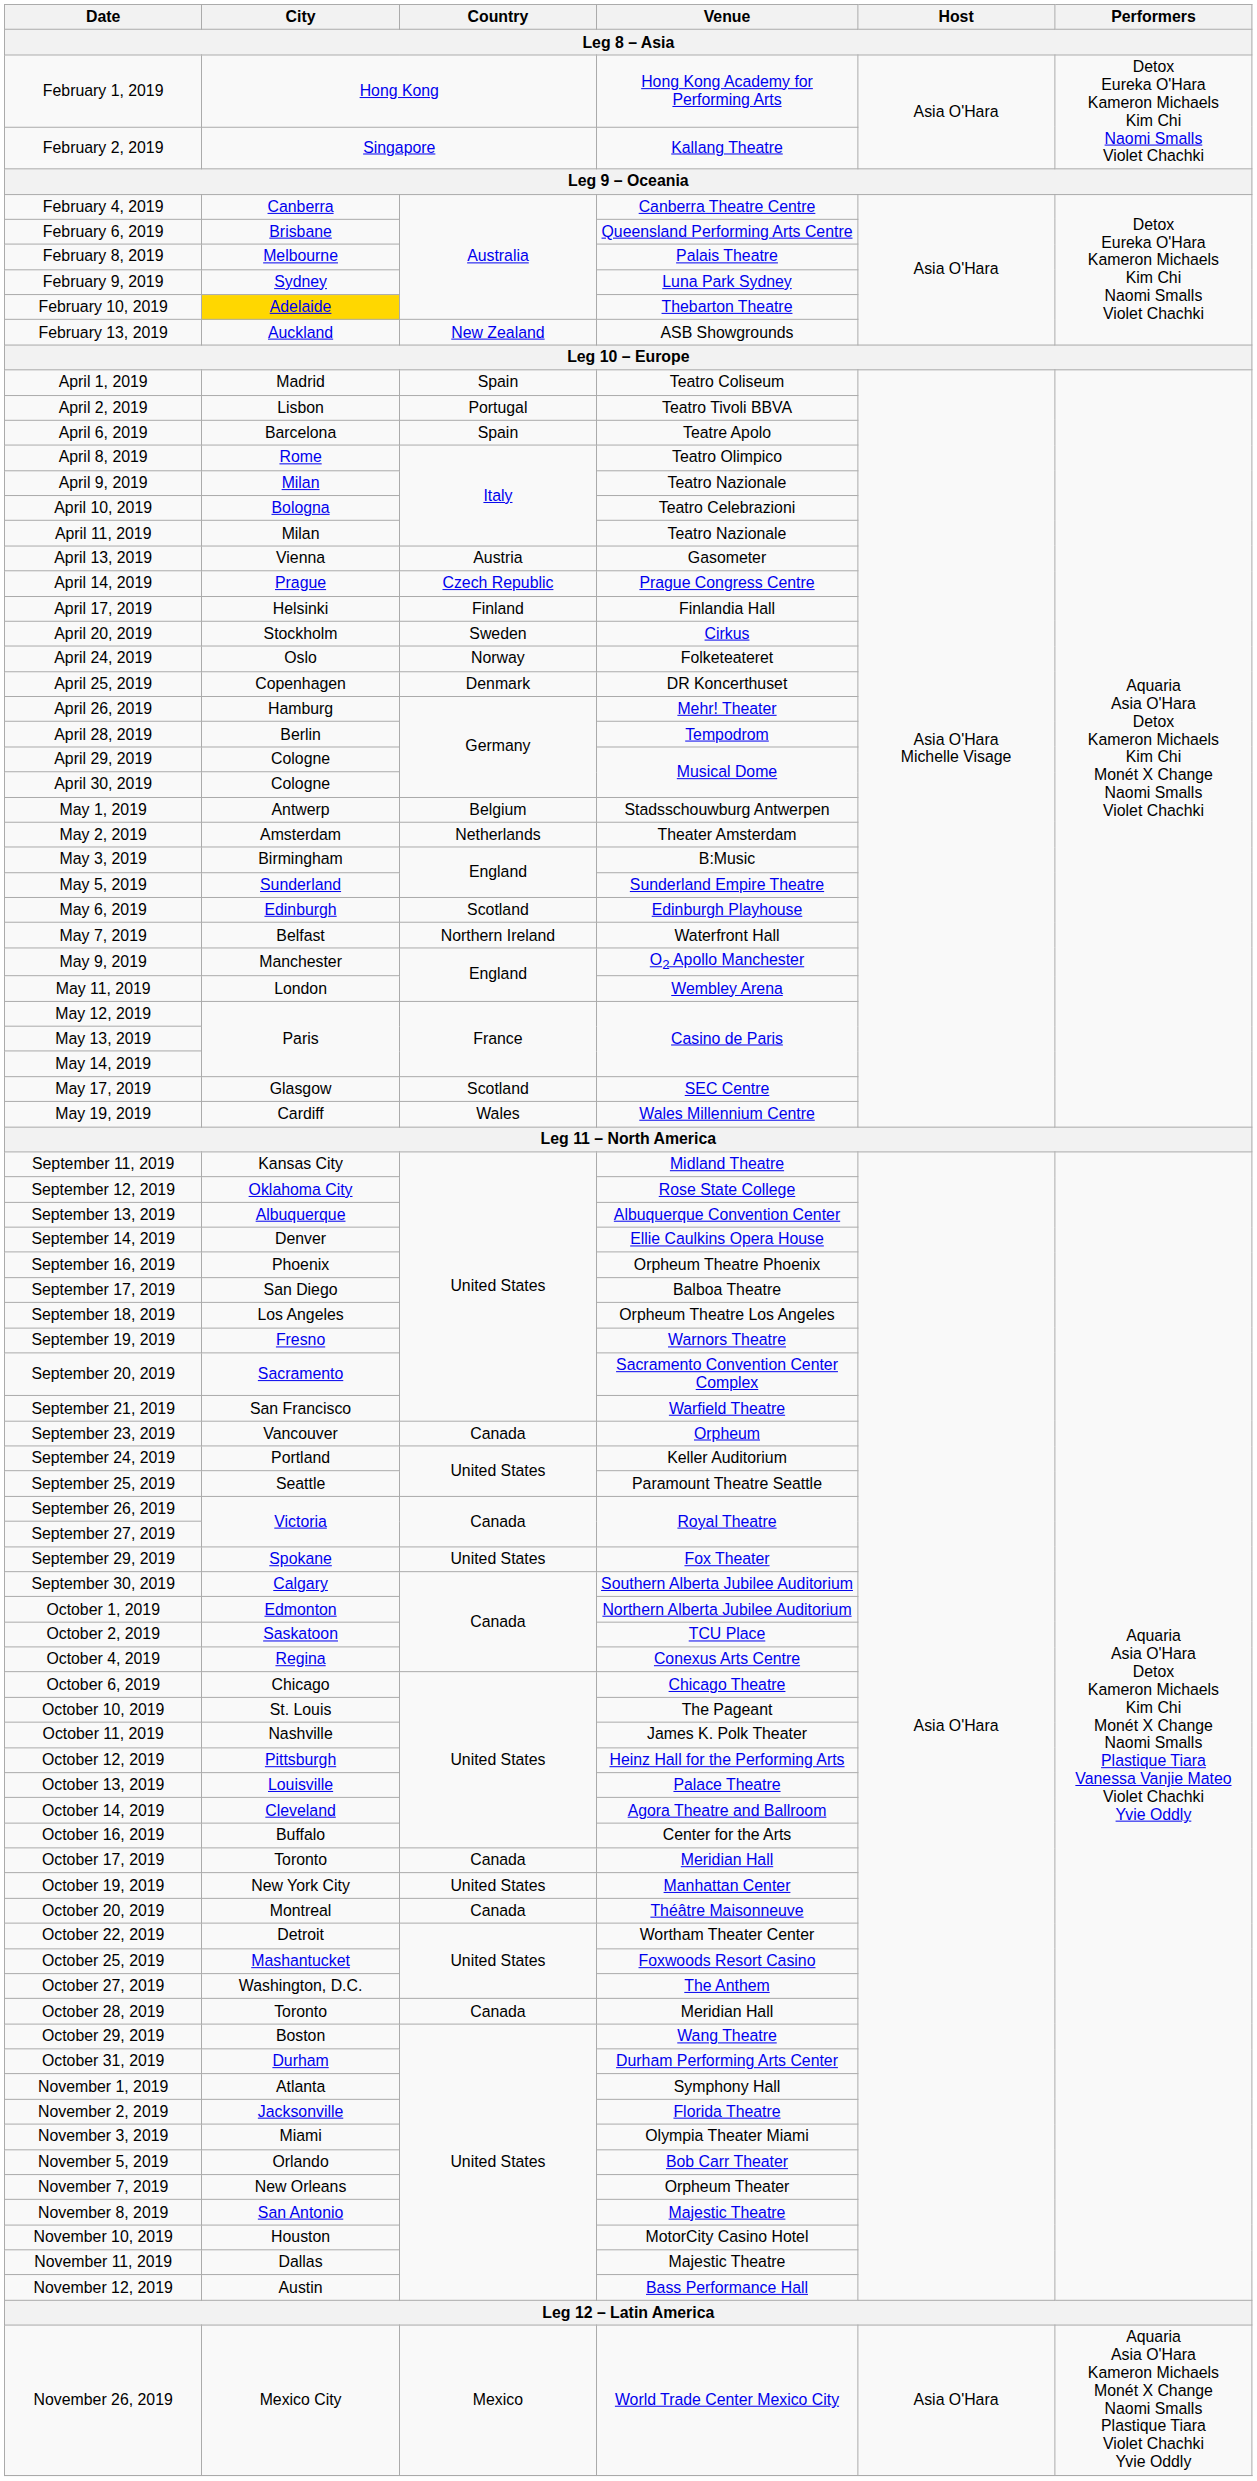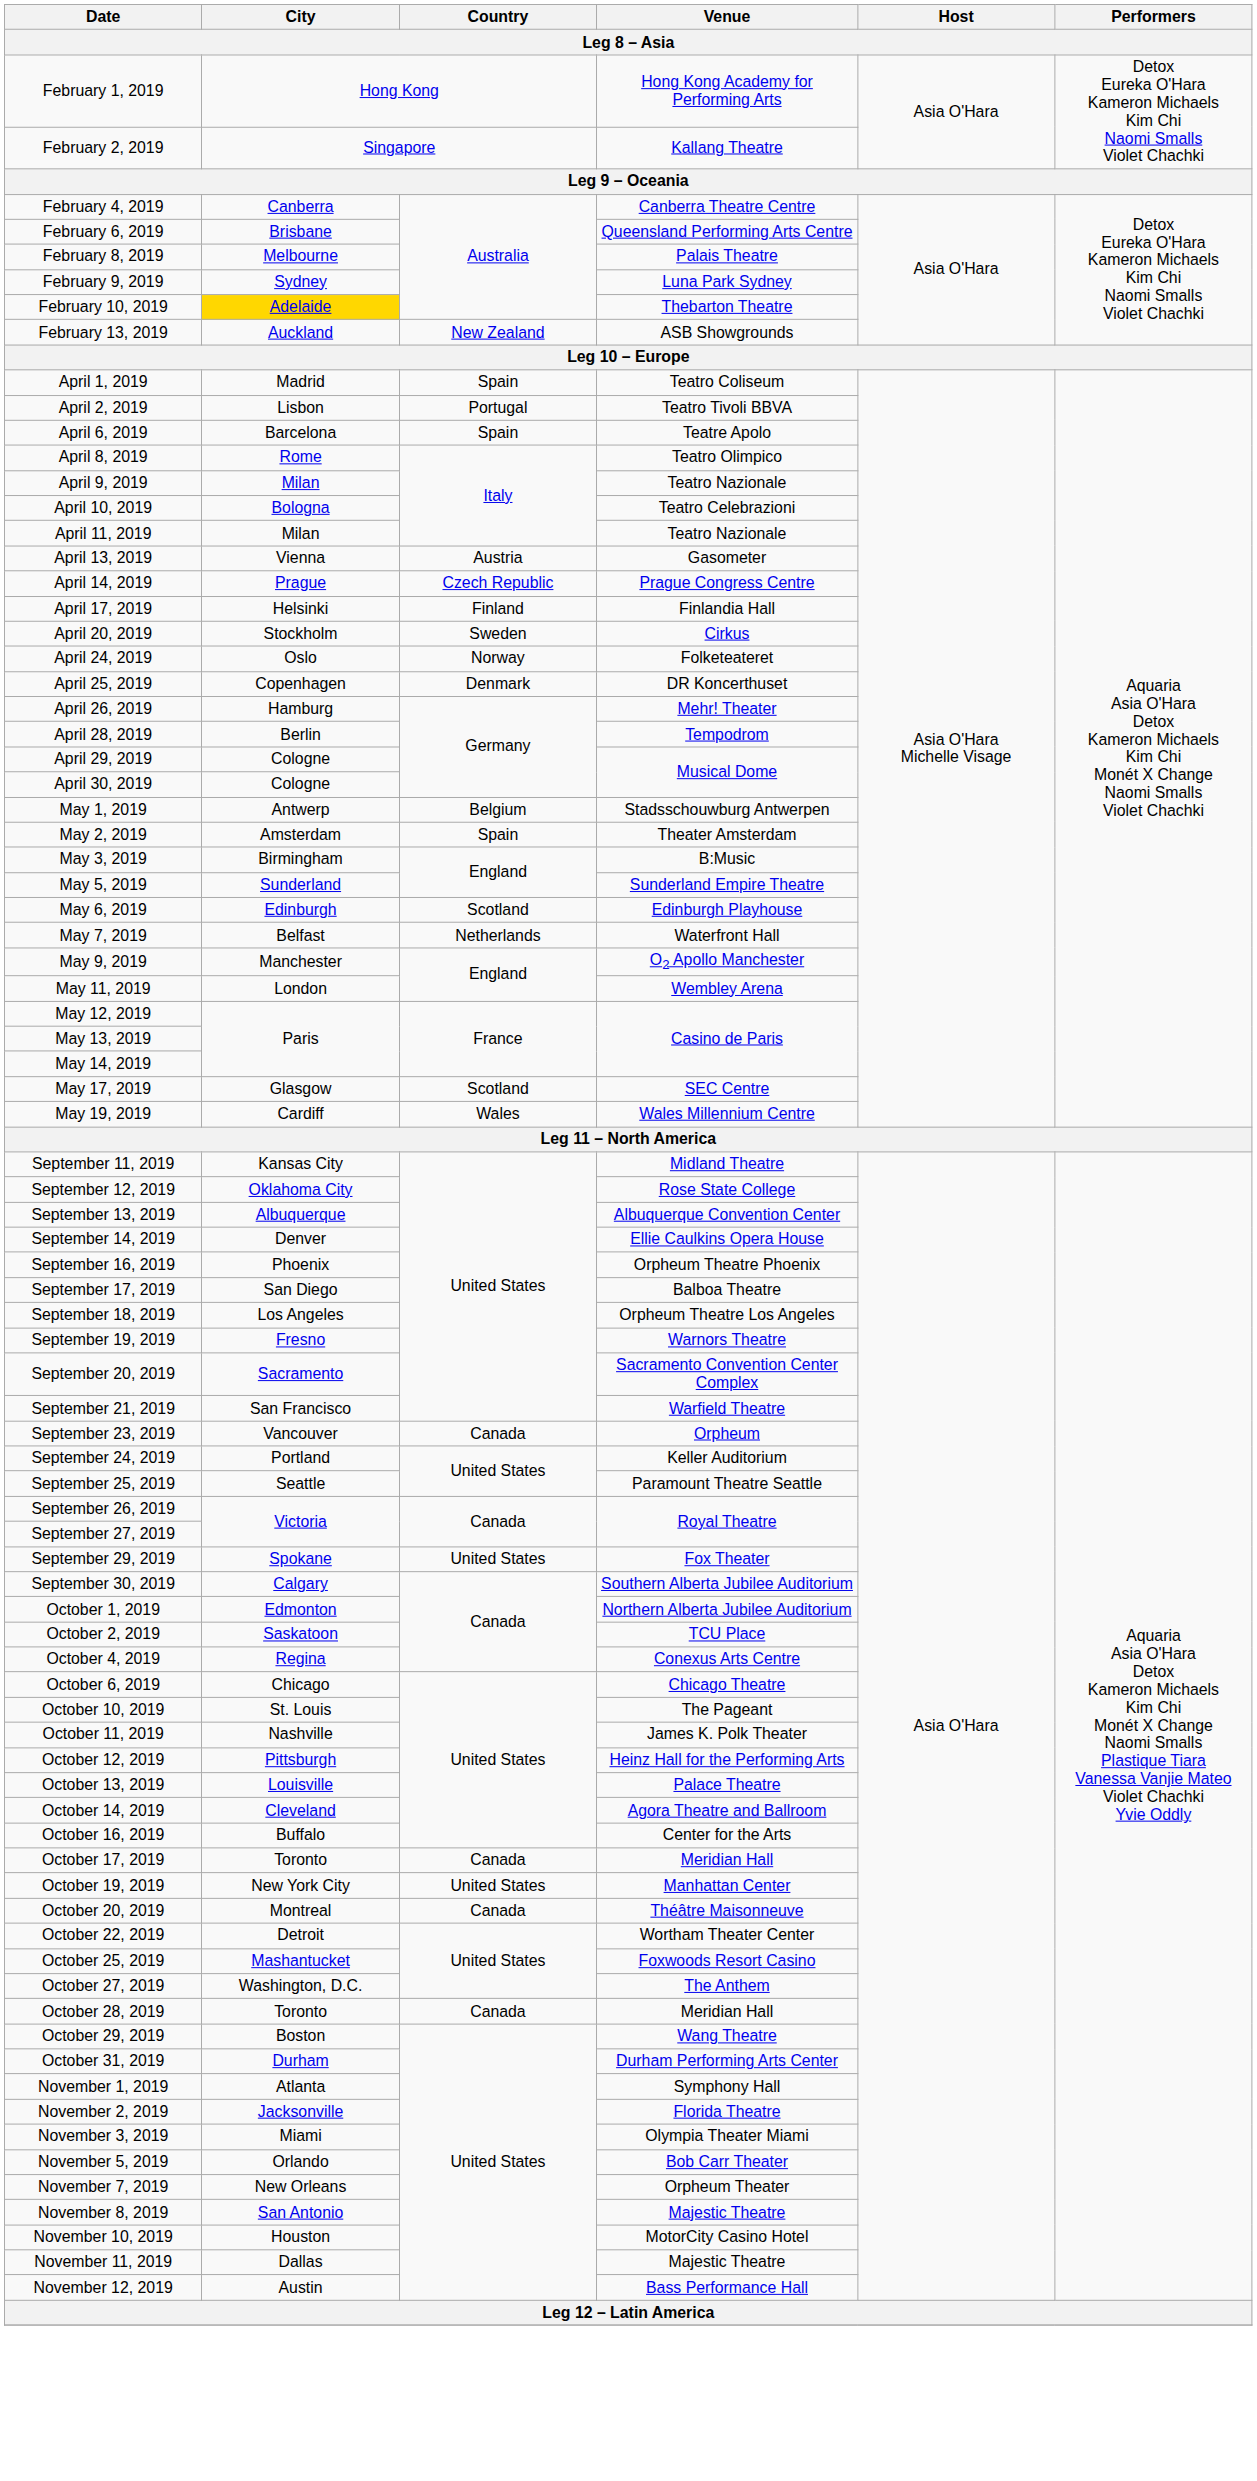May 2, 2019 | Country: Netherlands -> Spain
May 7, 2019 | Country: Northern Ireland -> Netherlands
- row: November 26, 2019 | Mexico City | Mexico | World Trade Center Mexico City | Asia O'Hara | Aquaria Asia O'Hara Kameron Michaels Monét X Change Naomi Smalls Plastique Tiara Violet Chachki Yvie Oddly
